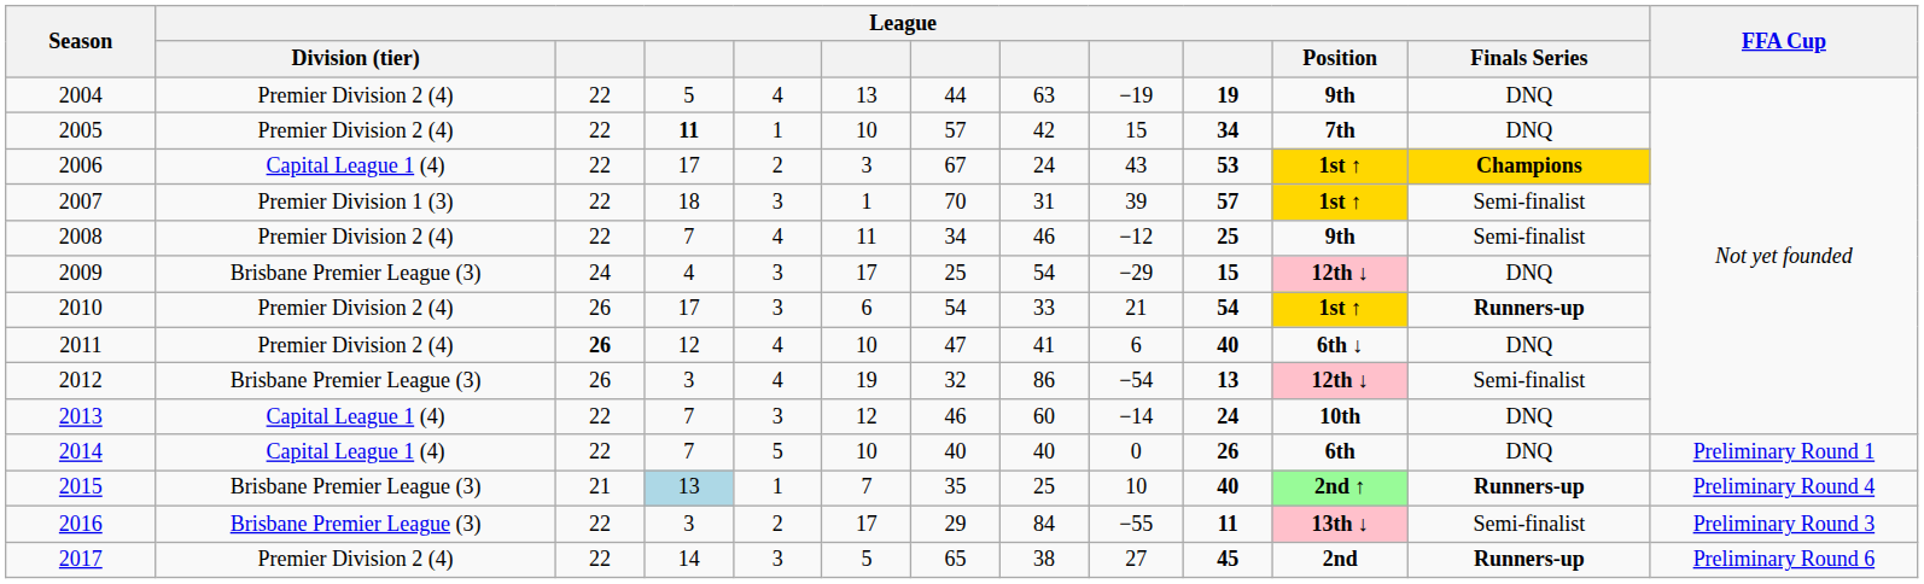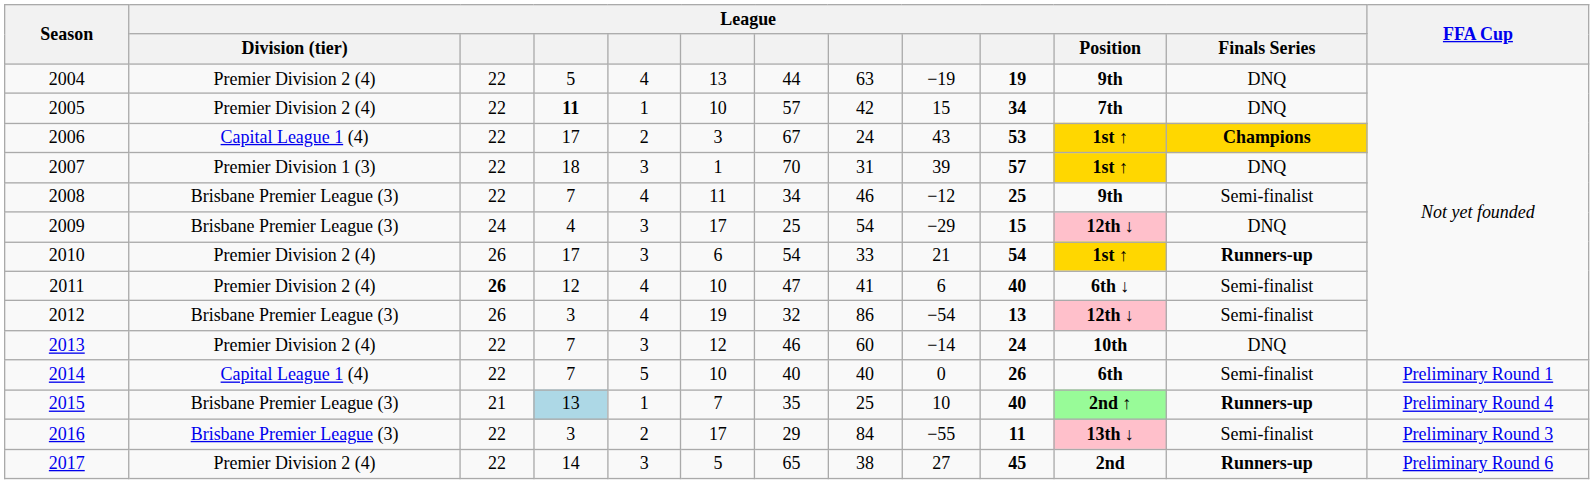2007 | League / Finals Series: Semi-finalist -> DNQ
2008 | League / Division (tier): Premier Division 2 (4) -> Brisbane Premier League (3)
2011 | League / Finals Series: DNQ -> Semi-finalist
2013 | League / Division (tier): Capital League 1 (4) -> Premier Division 2 (4)
2014 | League / Finals Series: DNQ -> Semi-finalist
